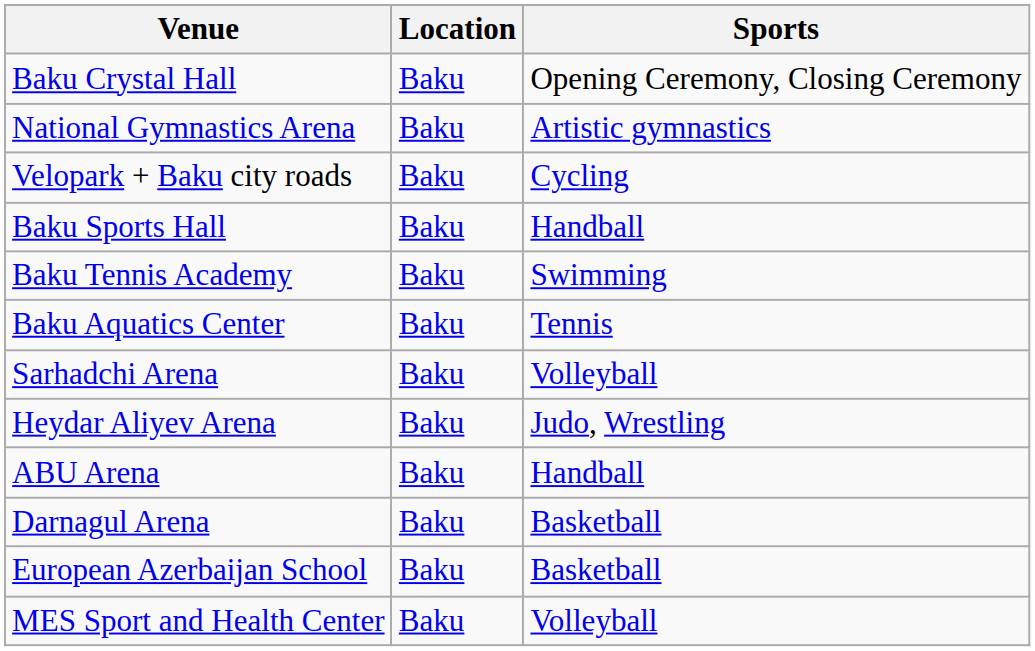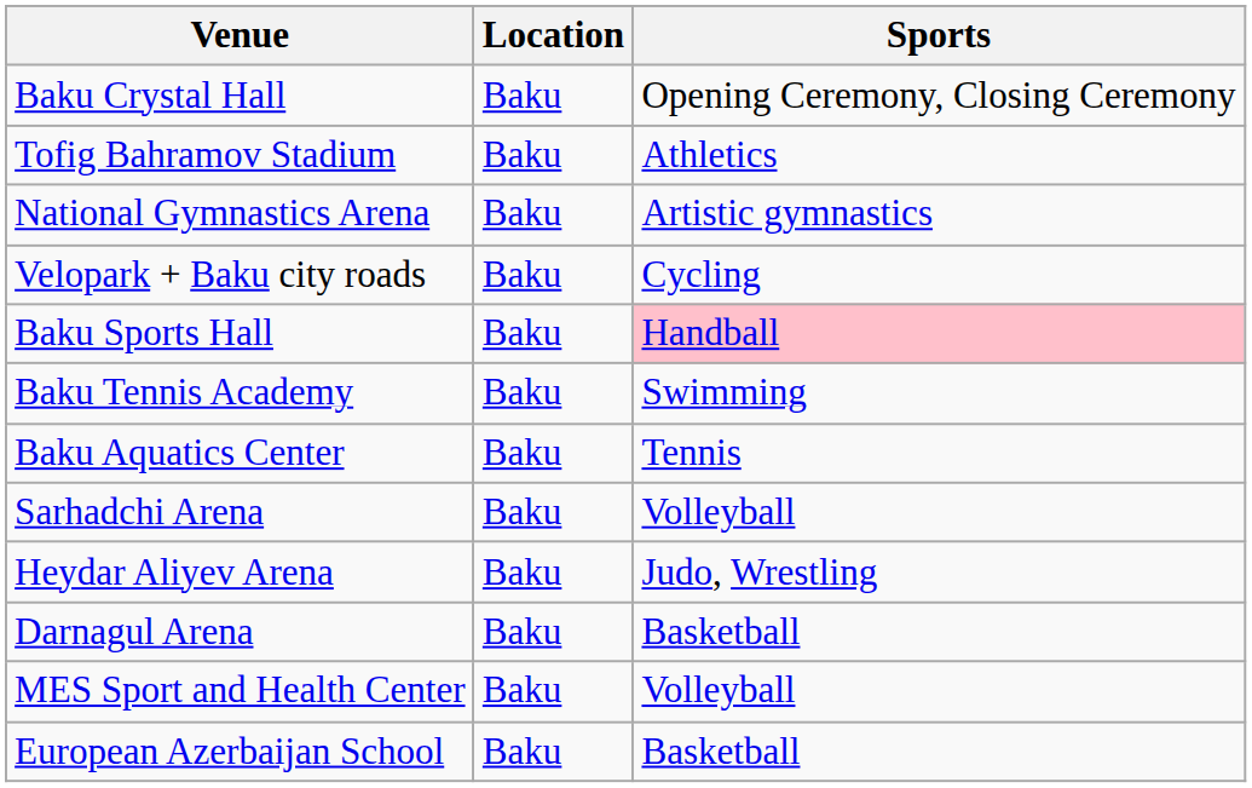+ row: Tofig Bahramov Stadium | Baku | Athletics
Baku Sports Hall | Sports: no background -> pink background
- row: ABU Arena | Baku | Handball
rows swapped: MES Sport and Health Center <-> European Azerbaijan School
